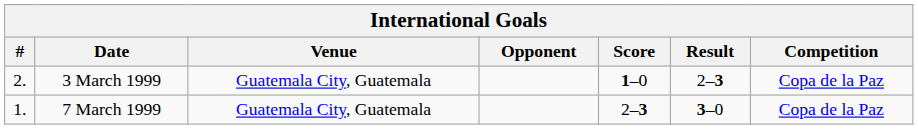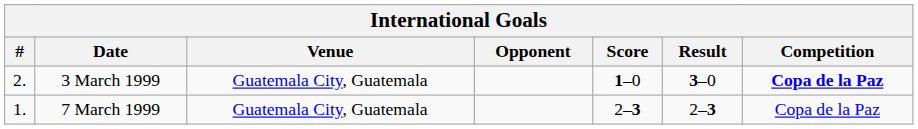3 March 1999 | Result: 2–3 -> 3–0
3 March 1999 | Competition: normal -> bold
7 March 1999 | Result: 3–0 -> 2–3
